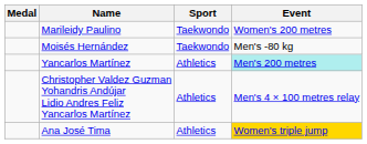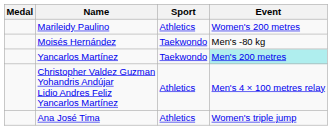Marileidy Paulino | Sport: Taekwondo -> Athletics
Yancarlos Martínez | Sport: Athletics -> Taekwondo
Ana José Tima | Event: gold background -> no background
